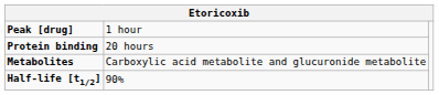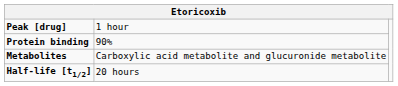Protein binding | column 2: 20 hours -> 90%
Half-life [t1/2] | column 2: 90% -> 20 hours
